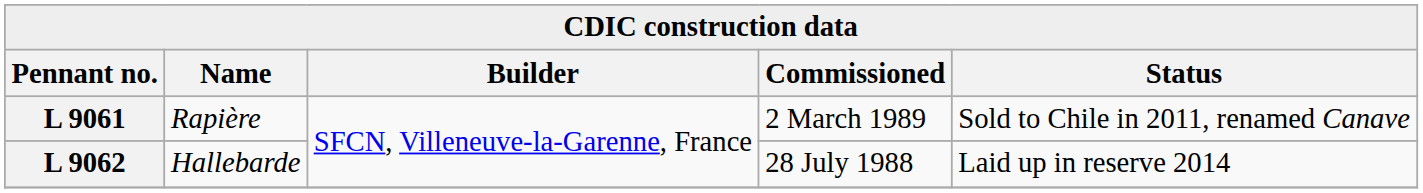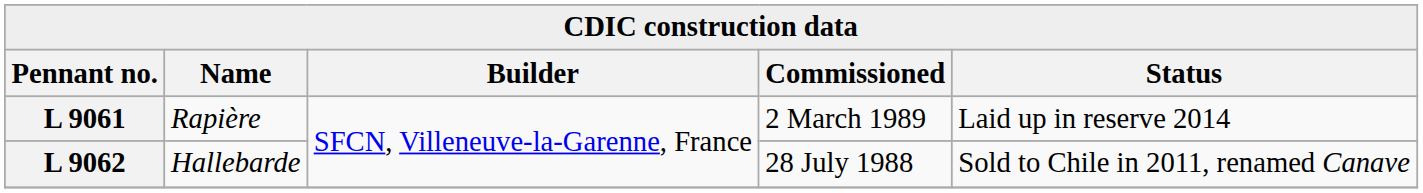L 9061 | Status: Sold to Chile in 2011, renamed Canave -> Laid up in reserve 2014
L 9062 | Status: Laid up in reserve 2014 -> Sold to Chile in 2011, renamed Canave
